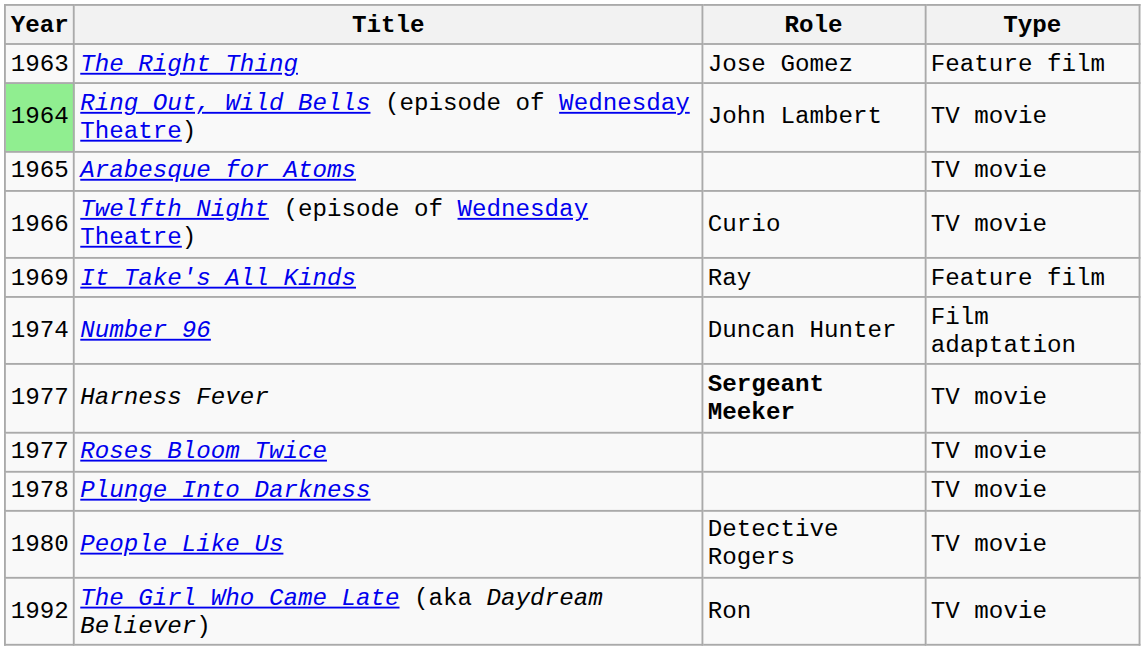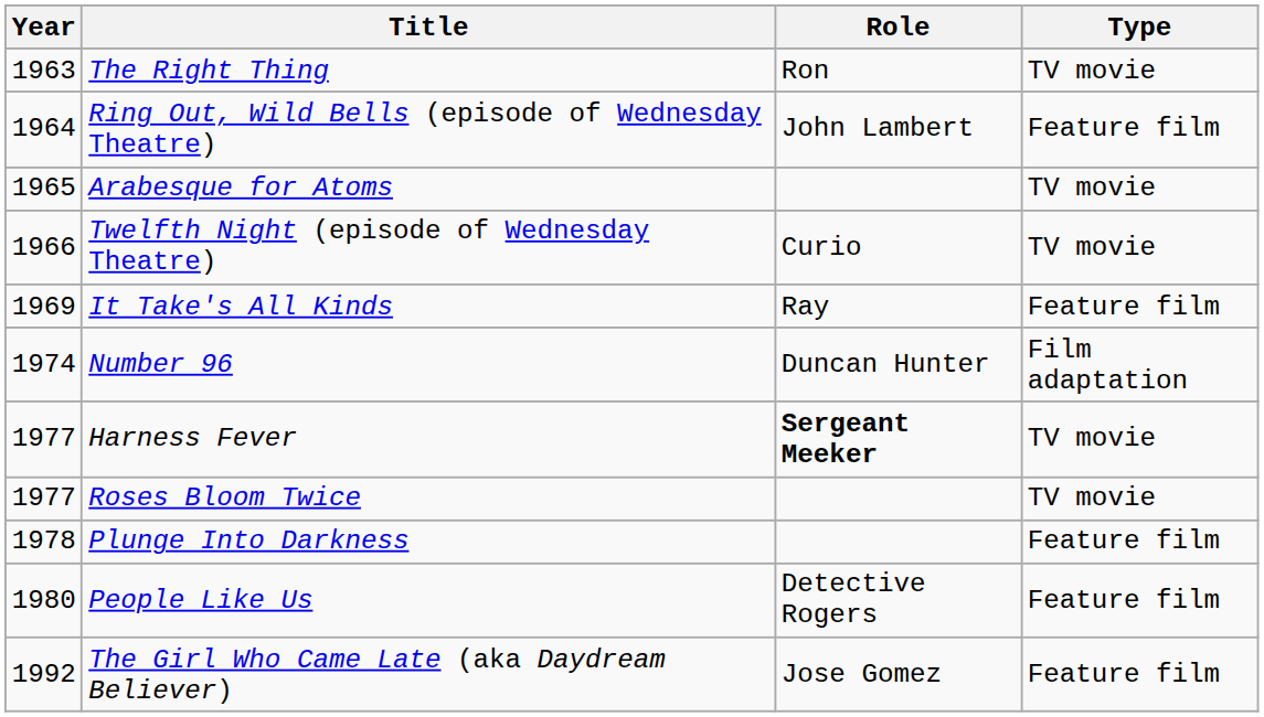The Right Thing | Role: Jose Gomez -> Ron
The Right Thing | Type: Feature film -> TV movie
Ring Out, Wild Bells (episode of Wednesday Theatre) | Year: lightgreen background -> no background
Ring Out, Wild Bells (episode of Wednesday Theatre) | Type: TV movie -> Feature film
Plunge Into Darkness | Type: TV movie -> Feature film
People Like Us | Type: TV movie -> Feature film
The Girl Who Came Late (aka Daydream Believer) | Role: Ron -> Jose Gomez
The Girl Who Came Late (aka Daydream Believer) | Type: TV movie -> Feature film
